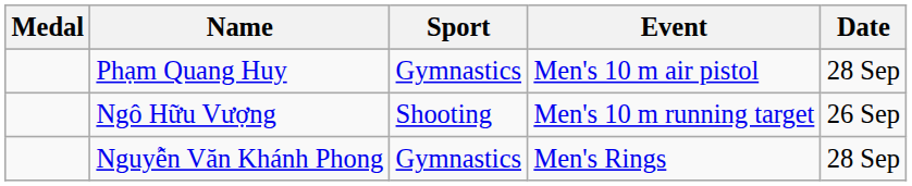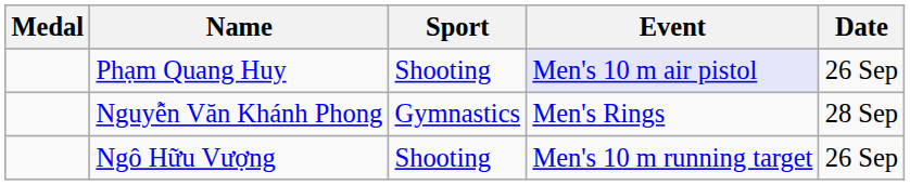Phạm Quang Huy | Sport: Gymnastics -> Shooting
Phạm Quang Huy | Event: no background -> lavender background
Phạm Quang Huy | Date: 28 Sep -> 26 Sep
rows swapped: Nguyễn Văn Khánh Phong <-> Ngô Hữu Vượng
